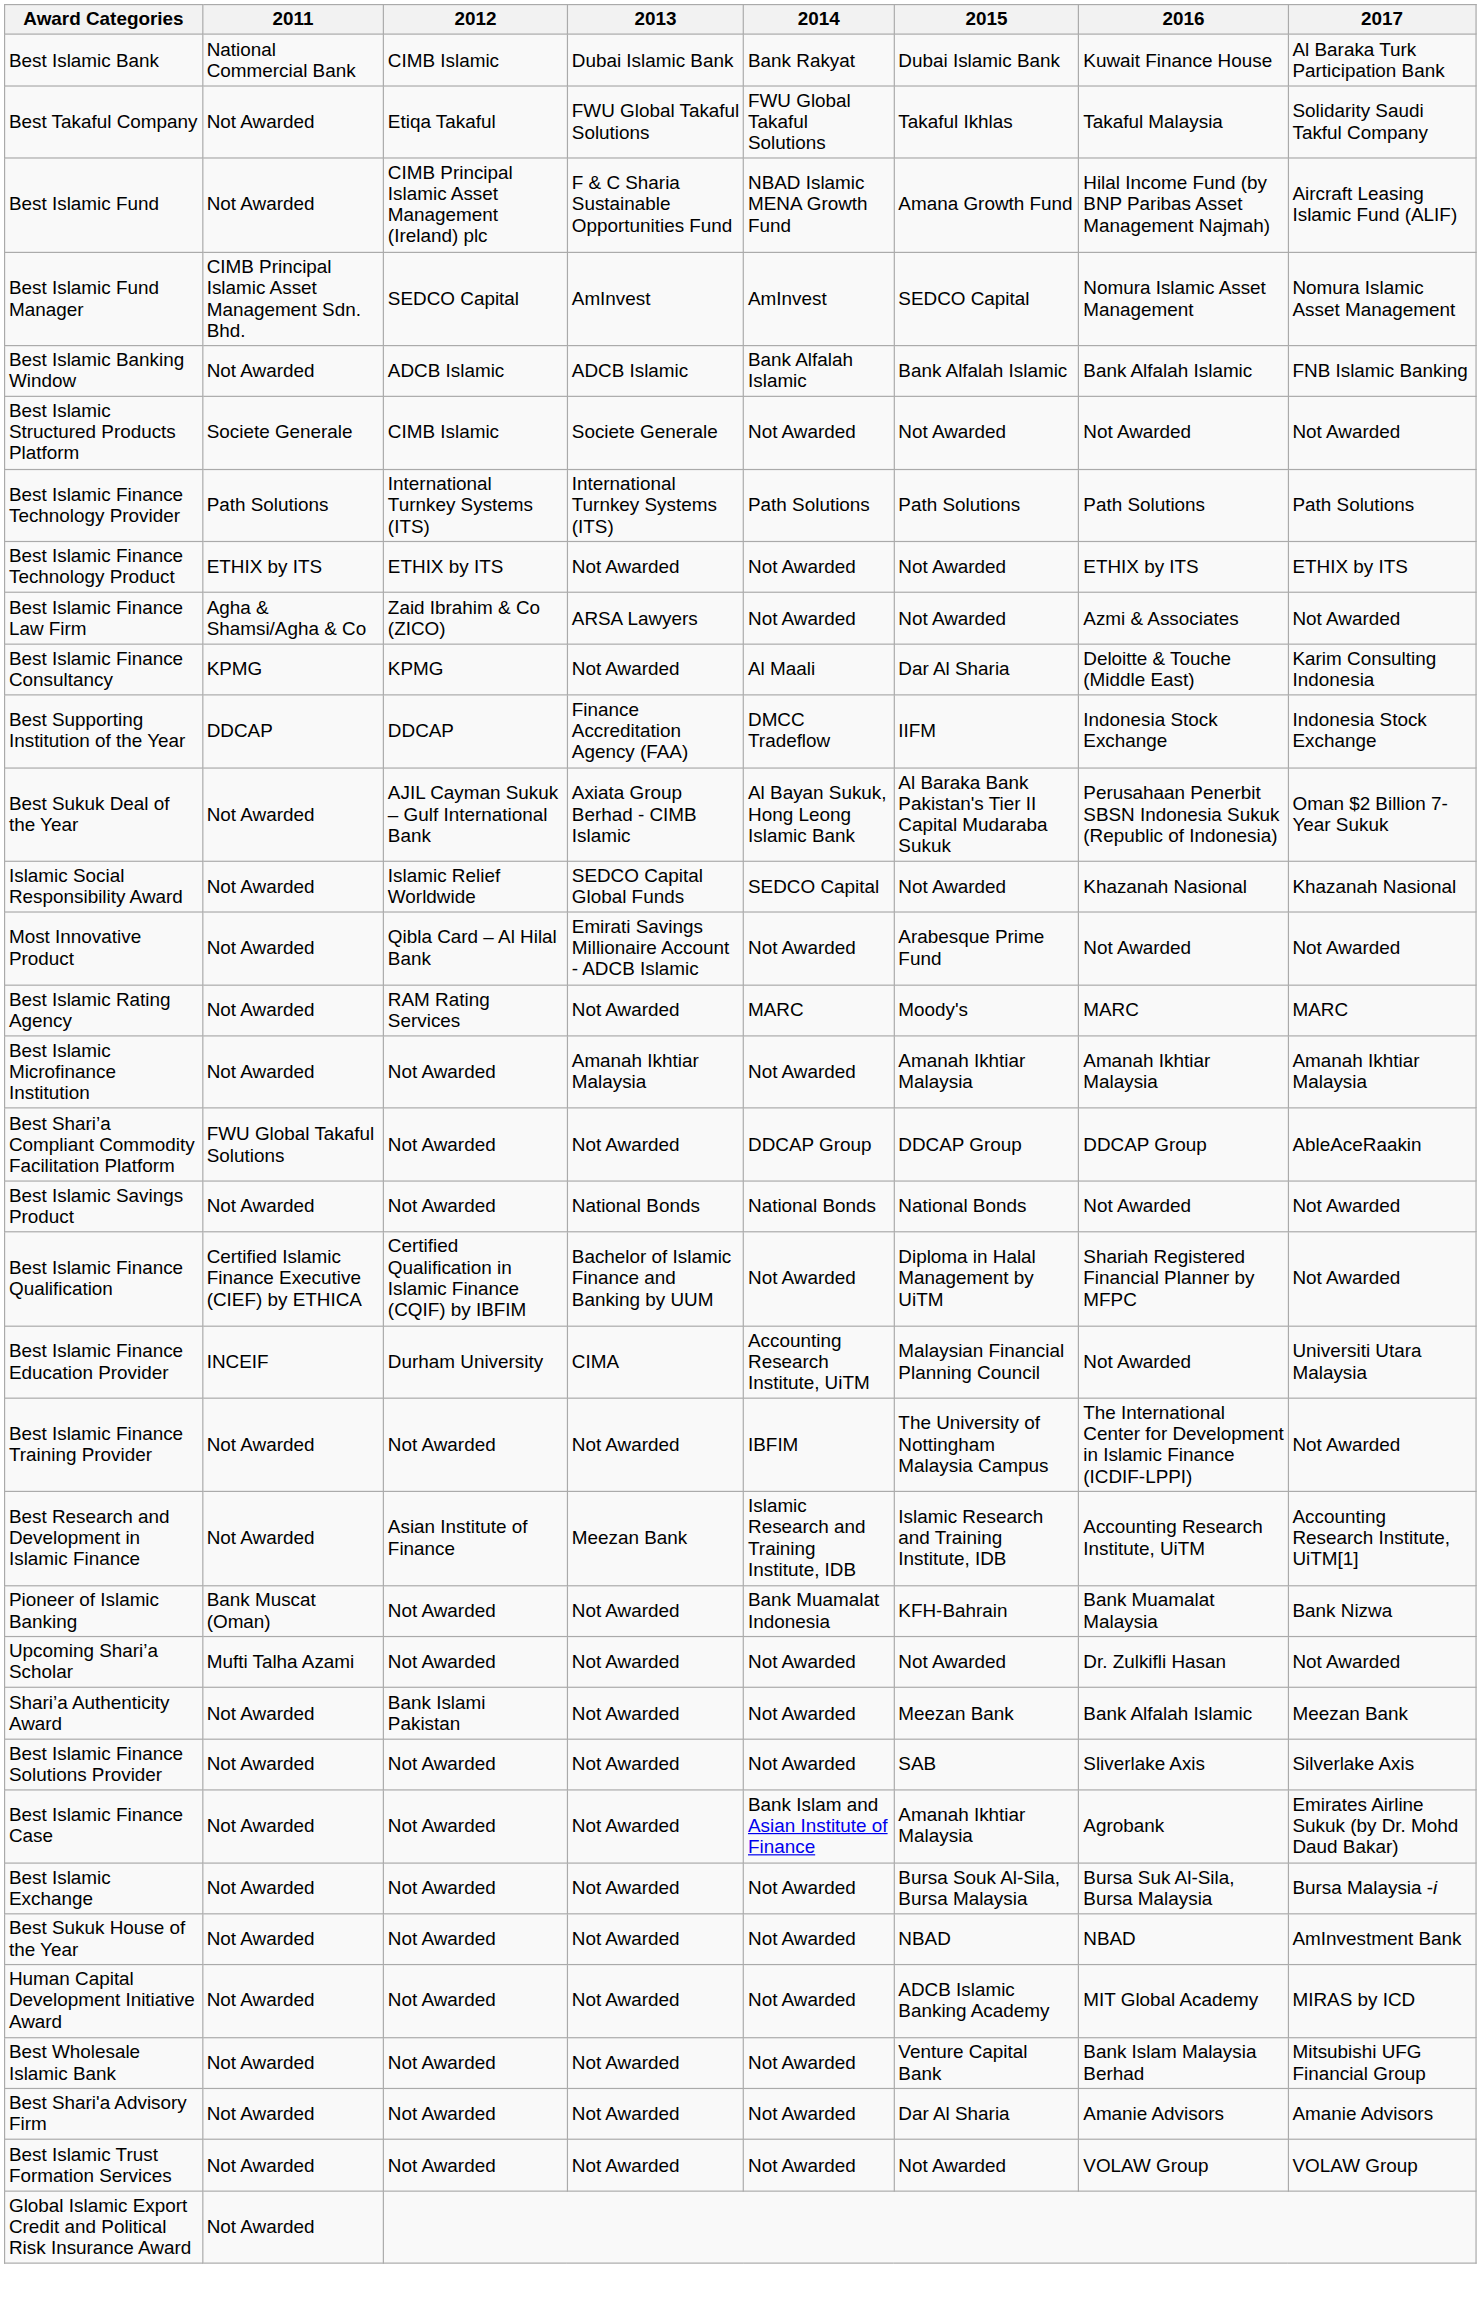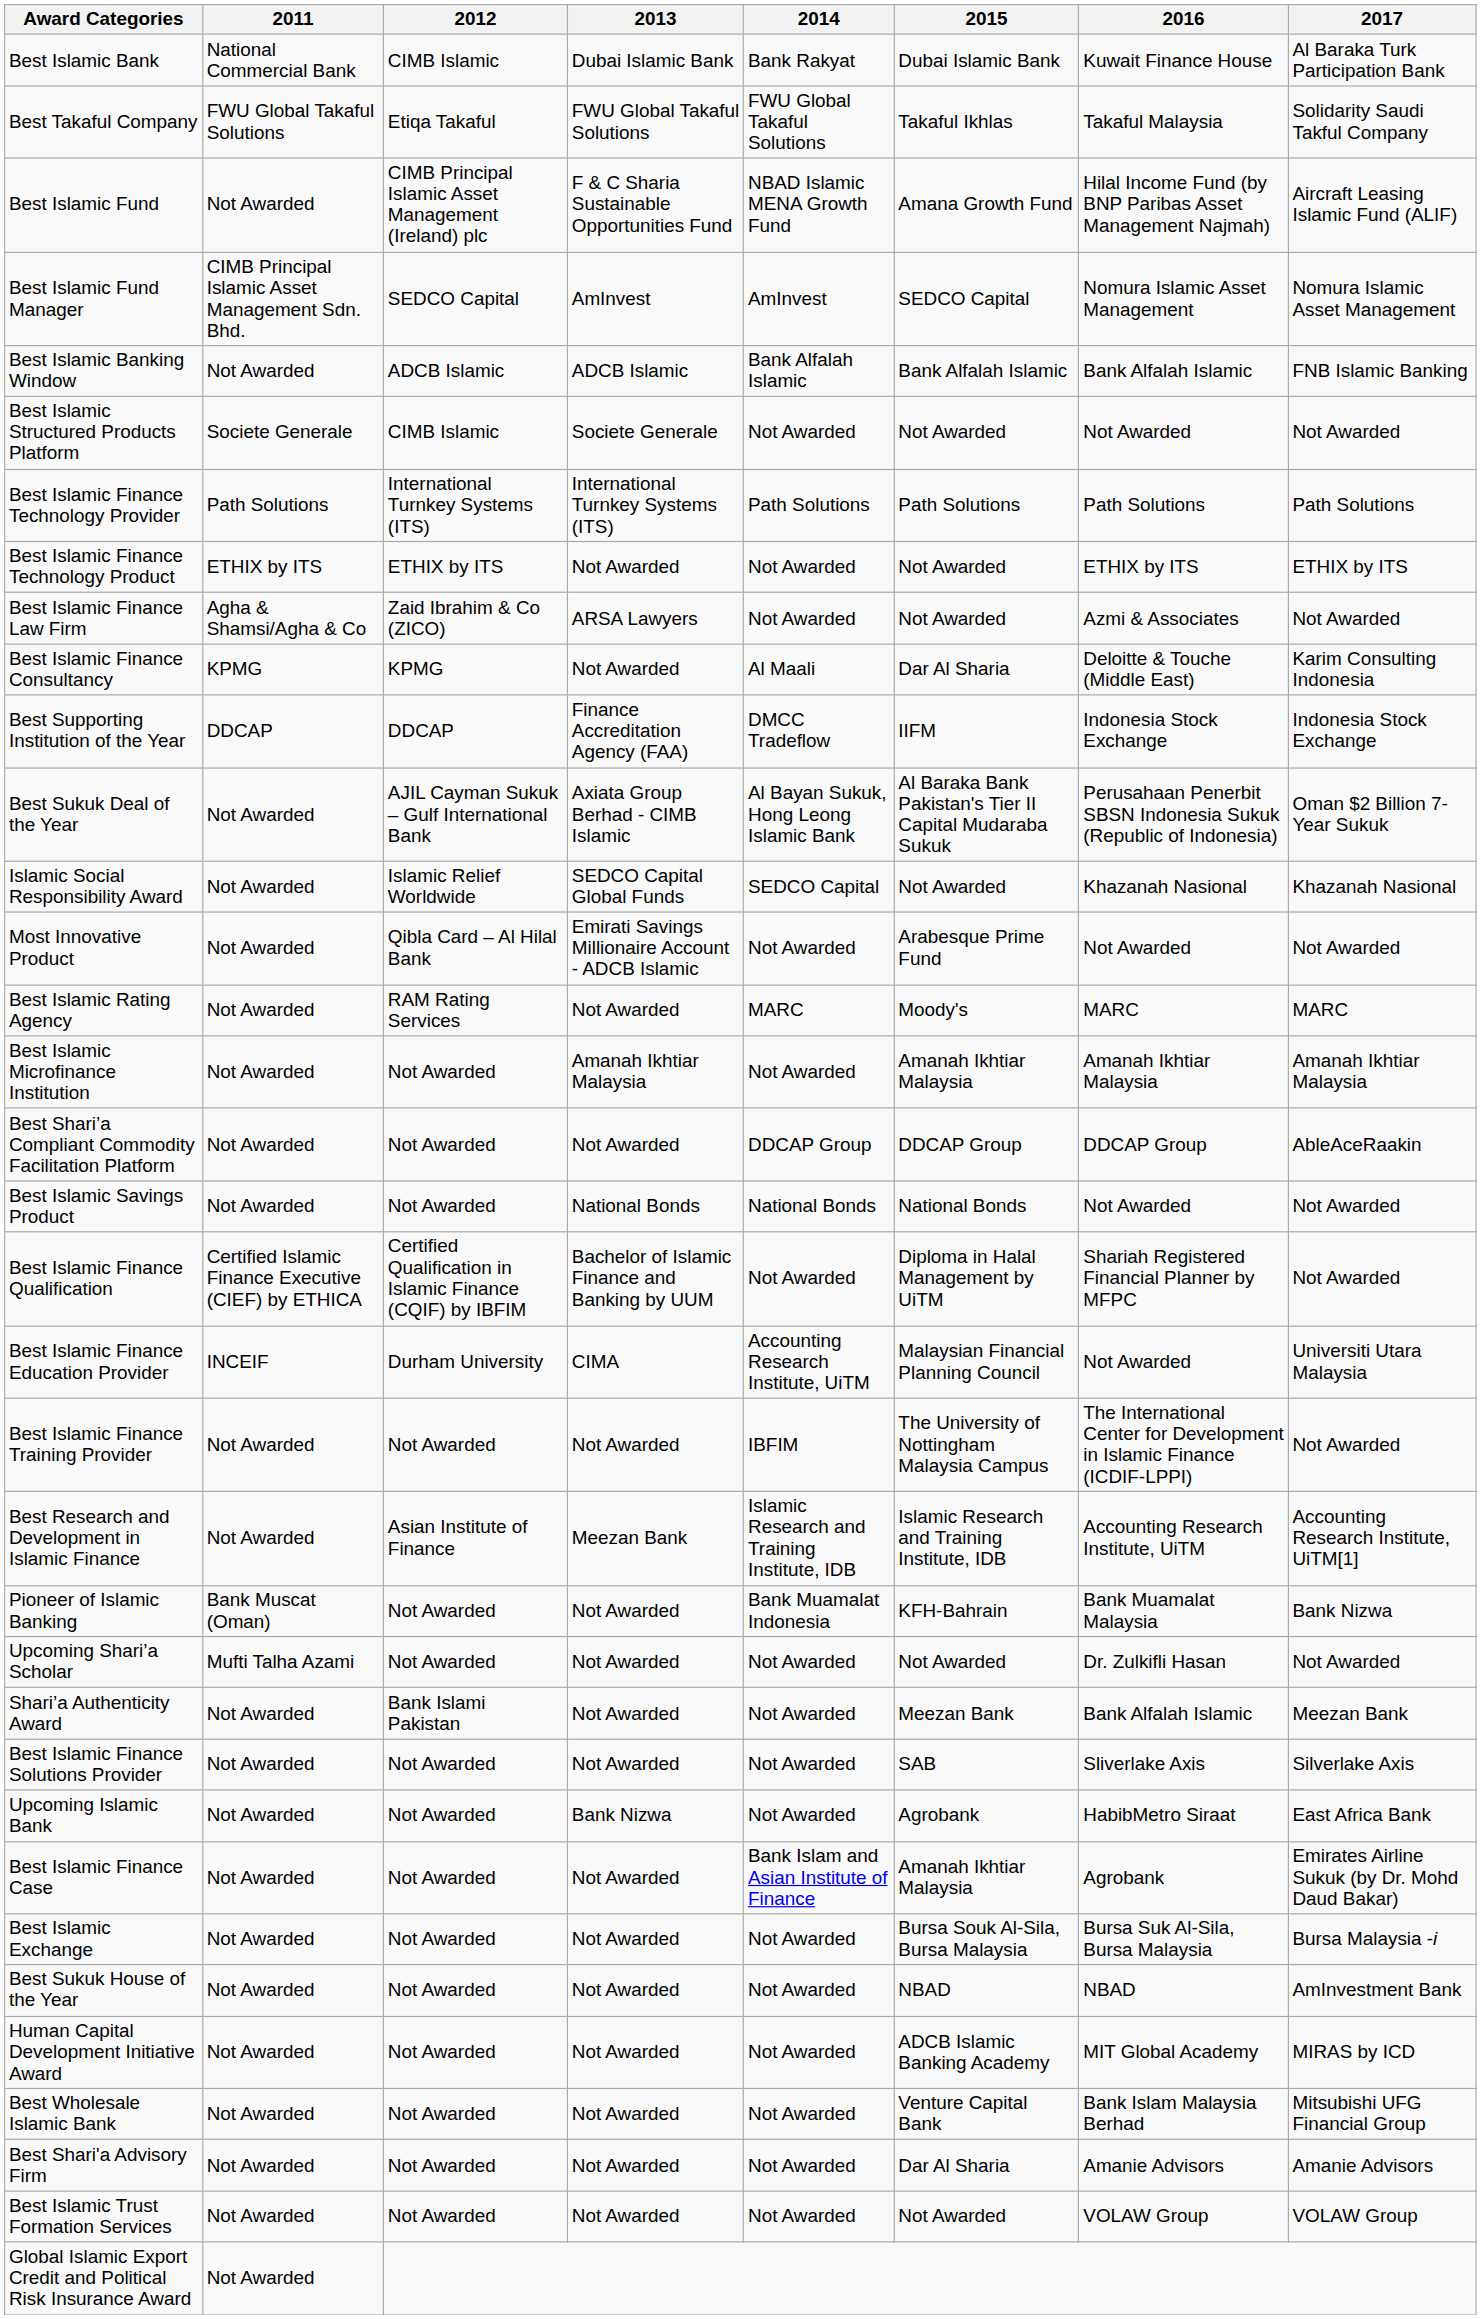Best Takaful Company | 2011: Not Awarded -> FWU Global Takaful Solutions
Best Shari’a Compliant Commodity Facilitation Platform | 2011: FWU Global Takaful Solutions -> Not Awarded
+ row: Upcoming Islamic Bank | Not Awarded | Not Awarded | Bank Nizwa | Not Awarded | Agrobank | HabibMetro Siraat | East Africa Bank
